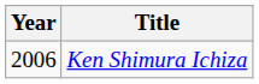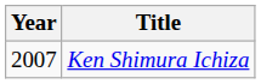Ken Shimura Ichiza | Year: 2006 -> 2007
